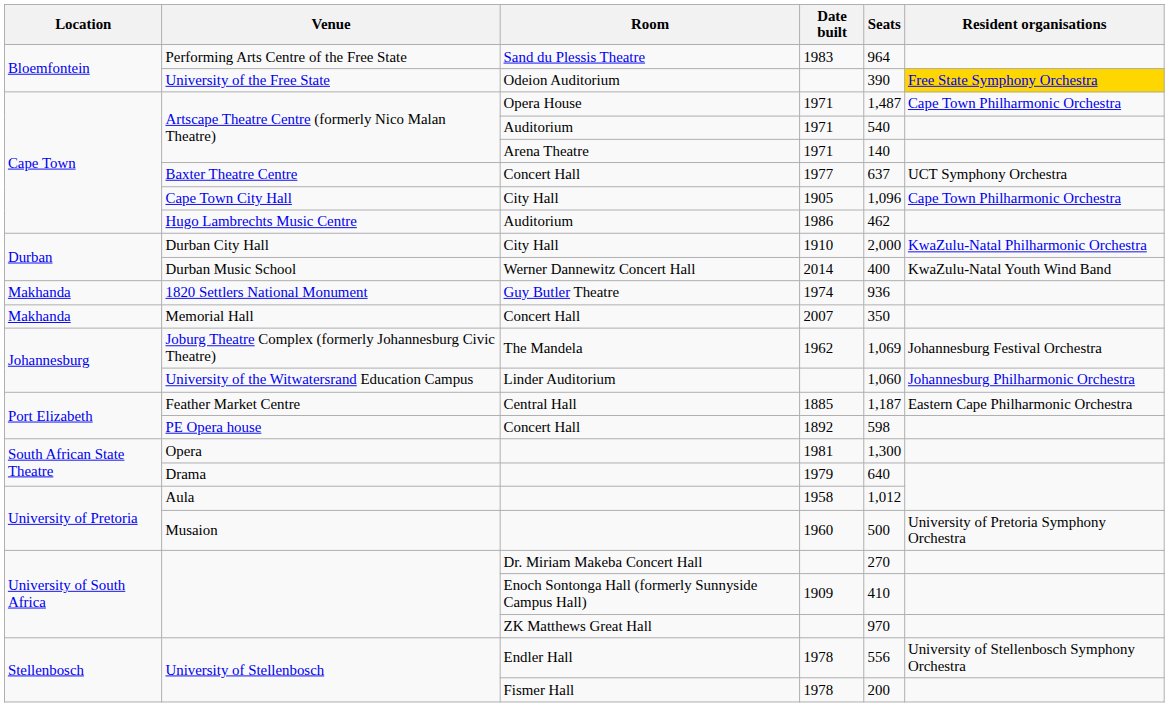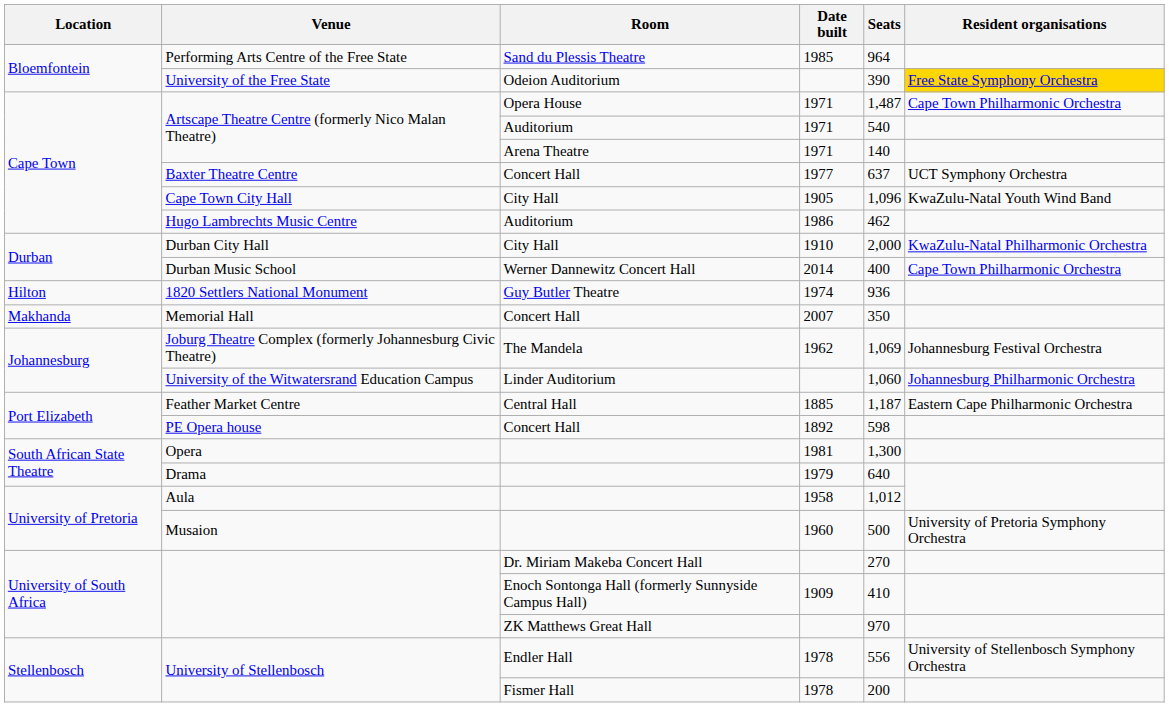Performing Arts Centre of the Free State | Date built: 1983 -> 1985
Cape Town City Hall | Resident organisations: Cape Town Philharmonic Orchestra -> KwaZulu-Natal Youth Wind Band
Durban Music School | Resident organisations: KwaZulu-Natal Youth Wind Band -> Cape Town Philharmonic Orchestra
1820 Settlers National Monument | Location: Makhanda -> Hilton
